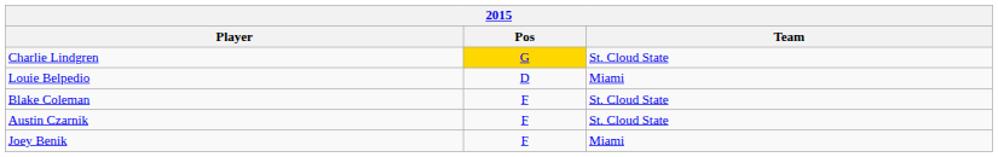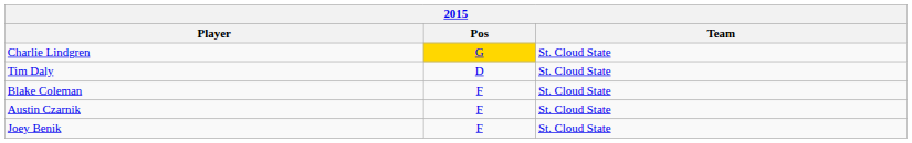- row: Louie Belpedio | D | Miami
+ row: Tim Daly | D | St. Cloud State
Joey Benik | Team: Miami -> St. Cloud State
